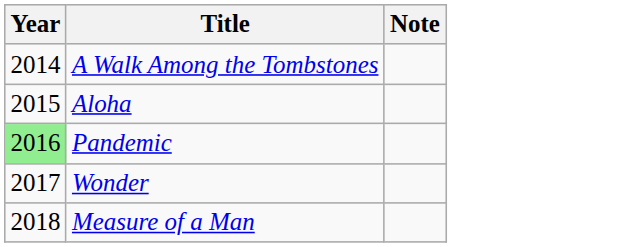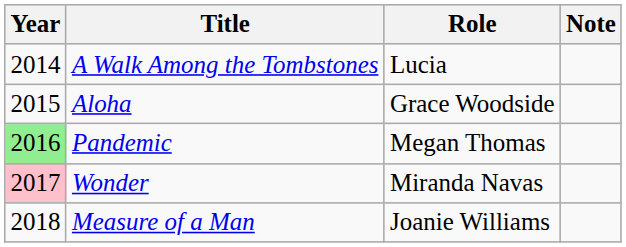+ column: Role | Lucia | Grace Woodside | Megan Thomas | Miranda Navas | Joanie Williams
Wonder | Year: no background -> pink background
